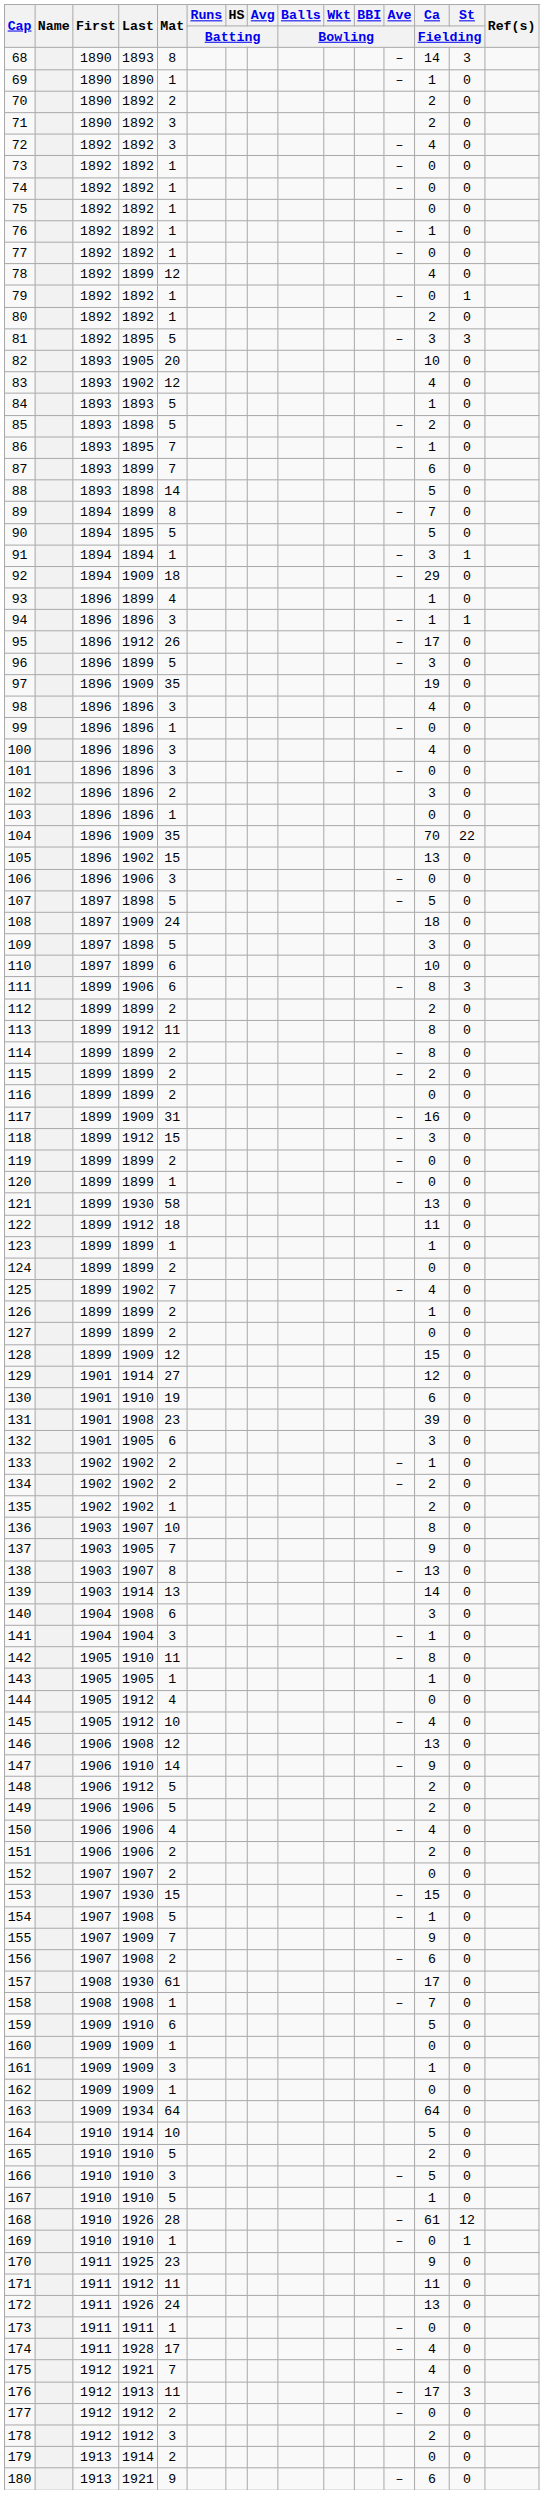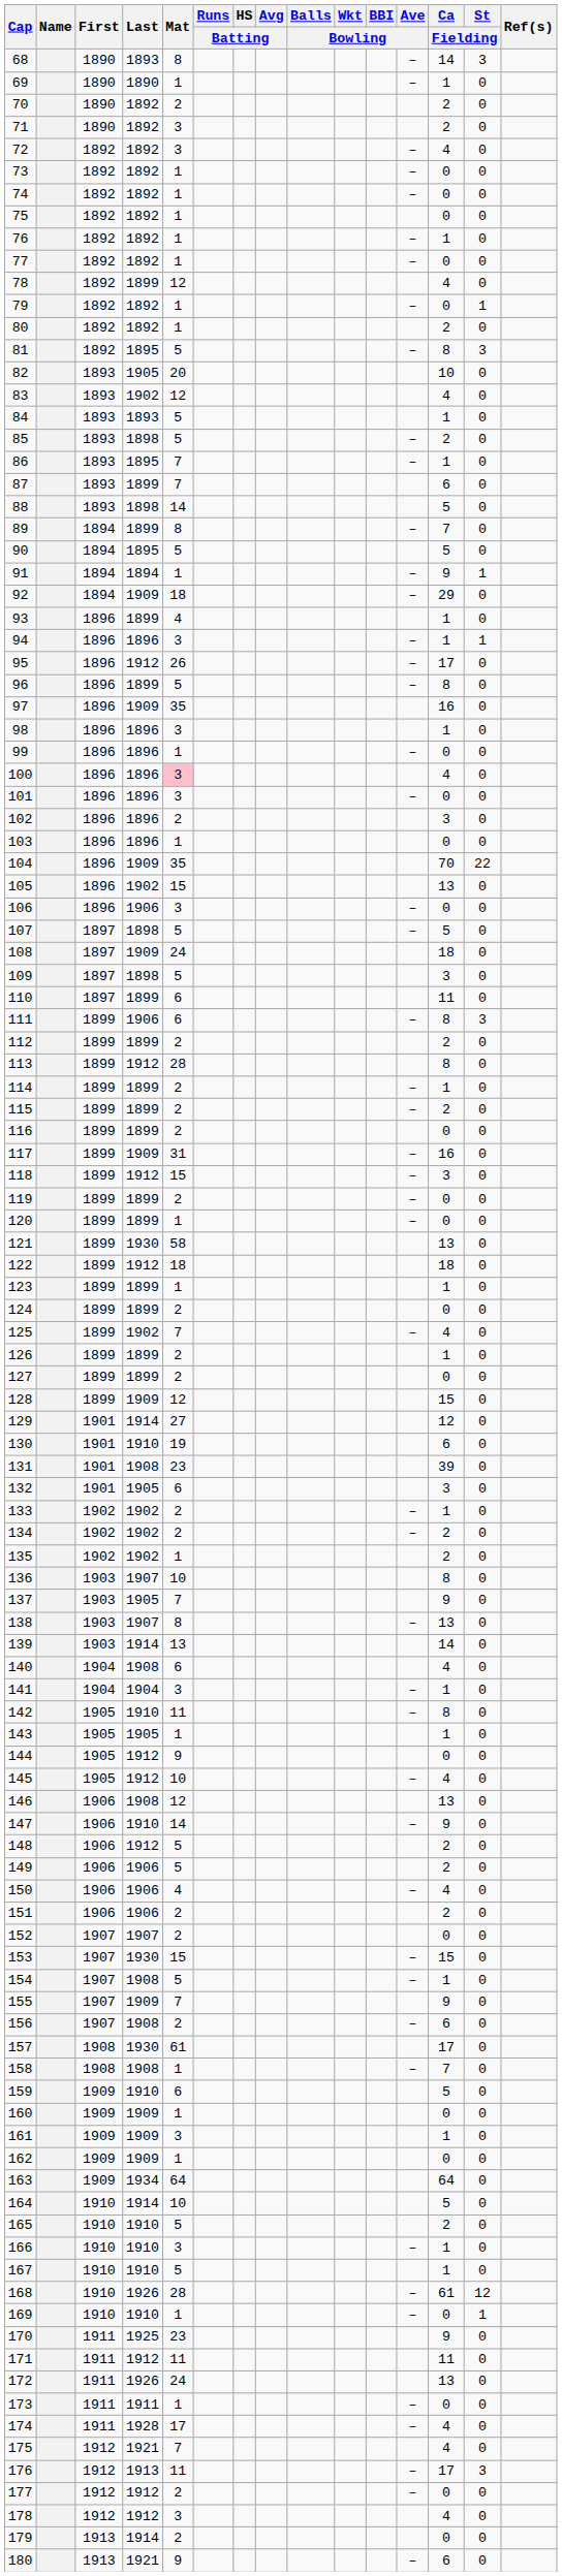81 | Ca / Fielding: 3 -> 8
91 | Ca / Fielding: 3 -> 9
96 | Ca / Fielding: 3 -> 8
97 | Ca / Fielding: 19 -> 16
98 | Ca / Fielding: 4 -> 1
100 | Mat: no background -> pink background
110 | Ca / Fielding: 10 -> 11
113 | Mat: 11 -> 28
114 | Ca / Fielding: 8 -> 1
122 | Ca / Fielding: 11 -> 18
140 | Ca / Fielding: 3 -> 4
144 | Mat: 4 -> 9
166 | Ca / Fielding: 5 -> 1
178 | Ca / Fielding: 2 -> 4
